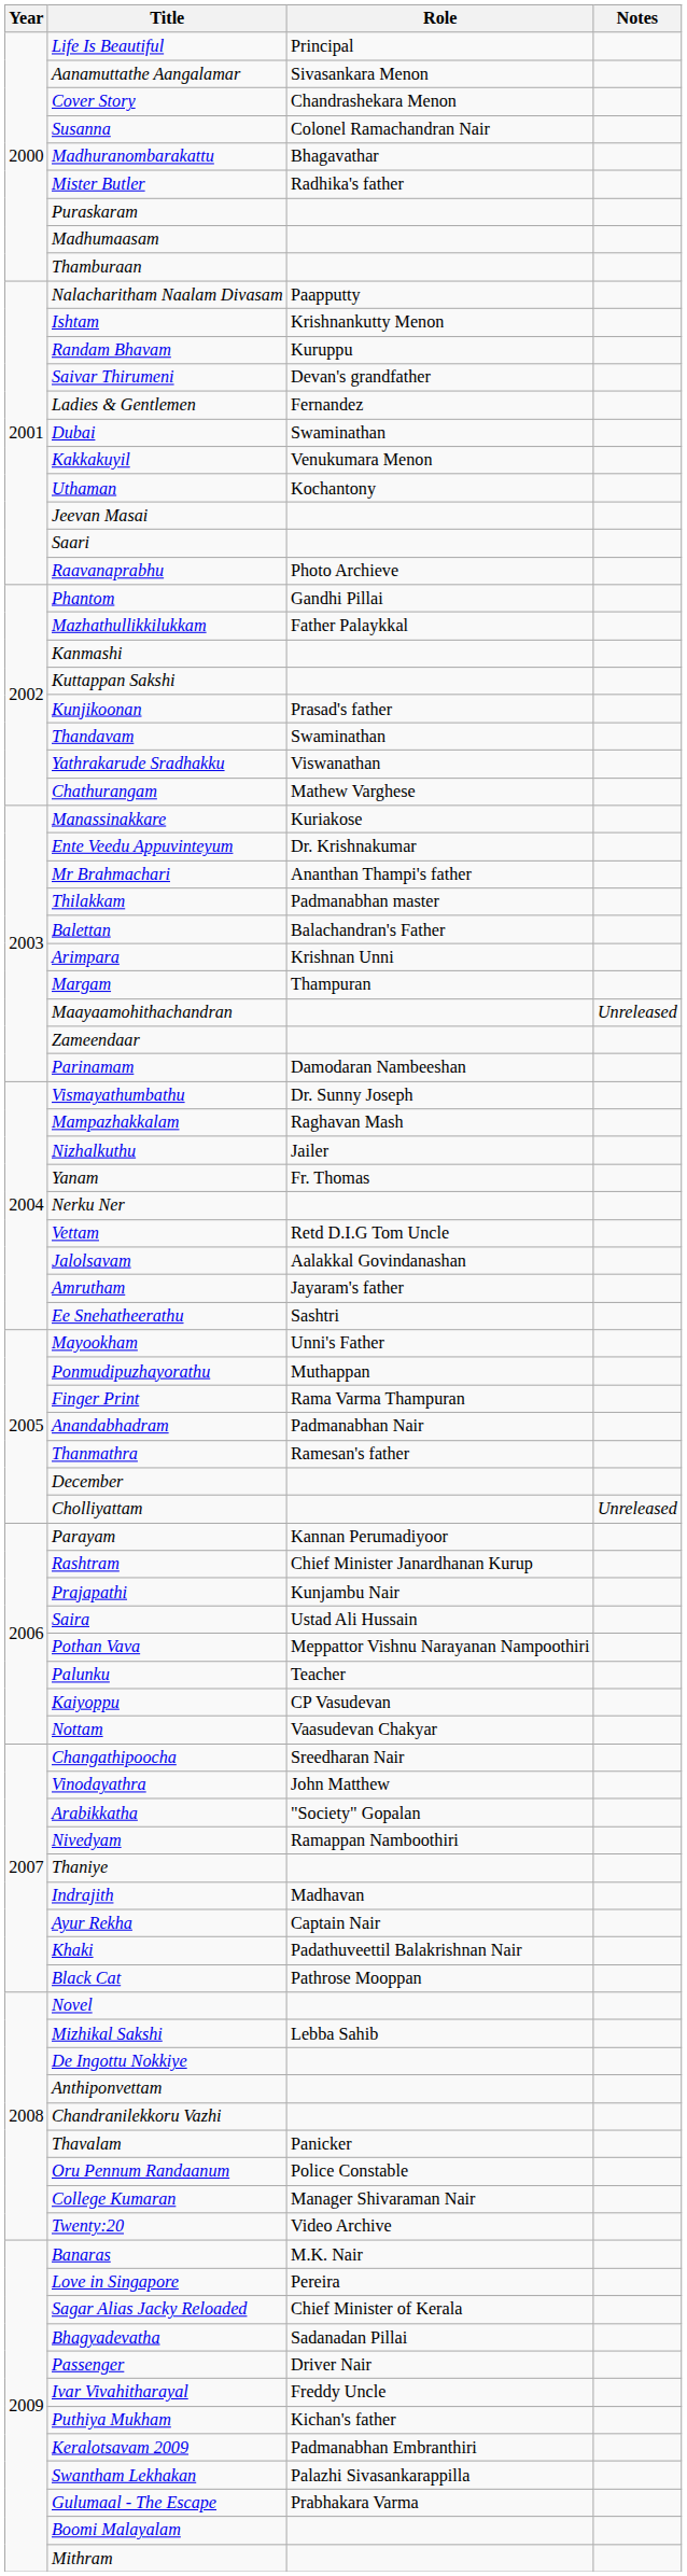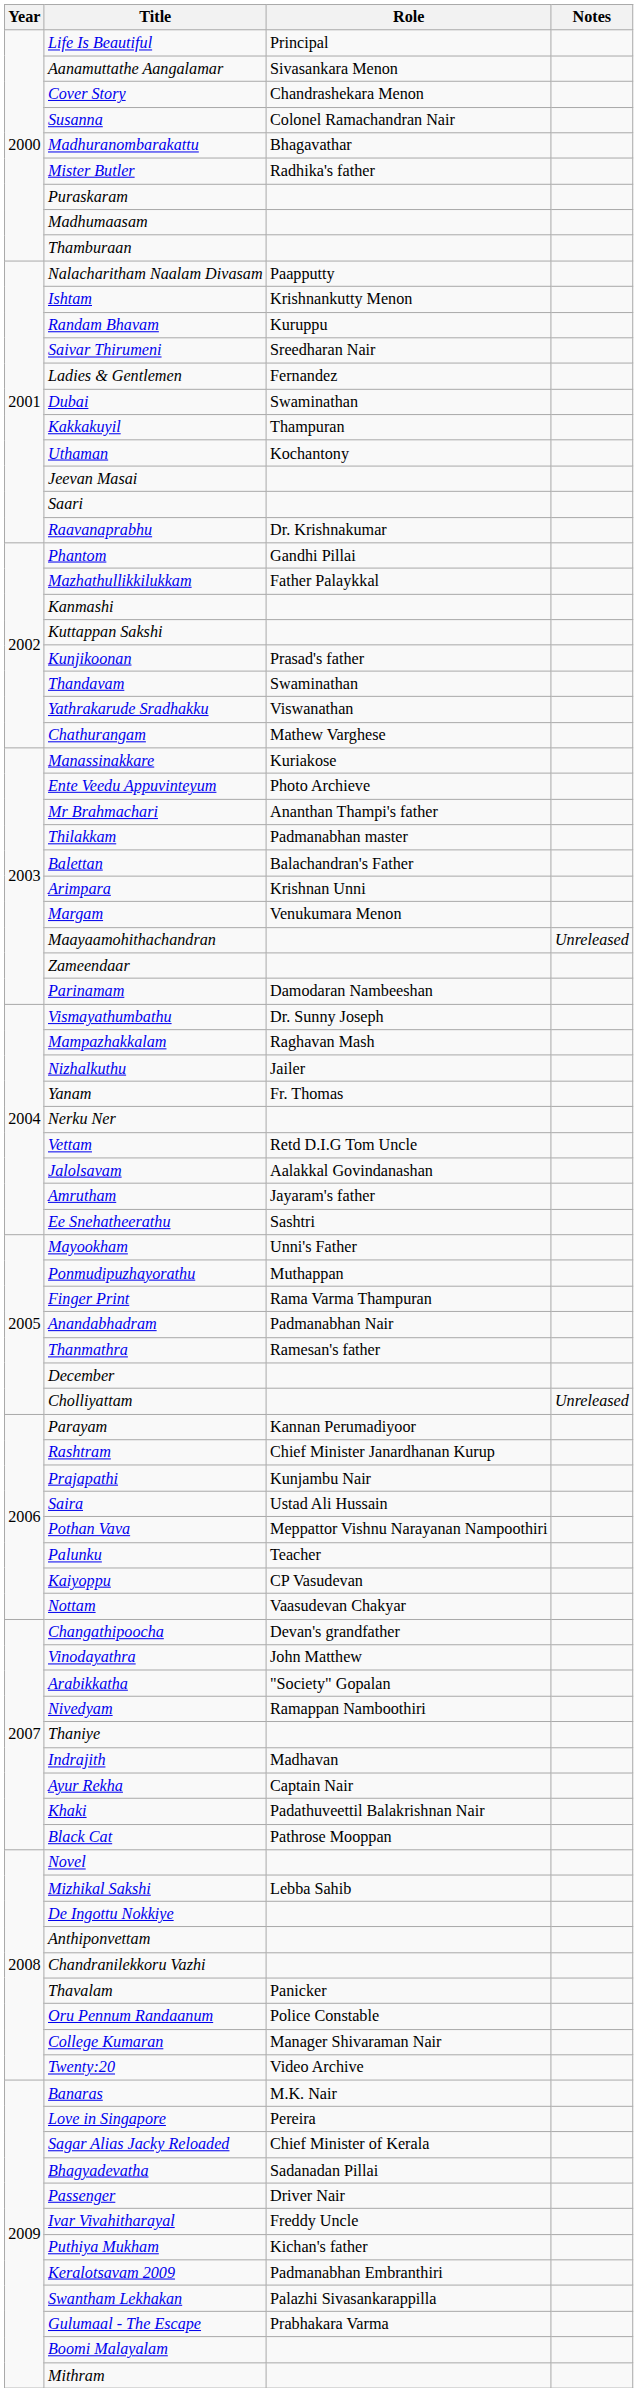Saivar Thirumeni | Role: Devan's grandfather -> Sreedharan Nair
Kakkakuyil | Role: Venukumara Menon -> Thampuran
Raavanaprabhu | Role: Photo Archieve -> Dr. Krishnakumar
Ente Veedu Appuvinteyum | Role: Dr. Krishnakumar -> Photo Archieve
Margam | Role: Thampuran -> Venukumara Menon
Changathipoocha | Role: Sreedharan Nair -> Devan's grandfather
